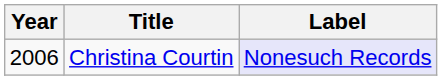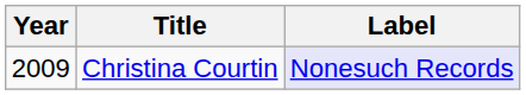Christina Courtin | Year: 2006 -> 2009
